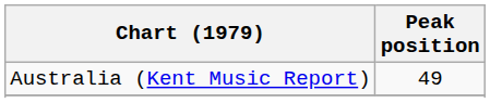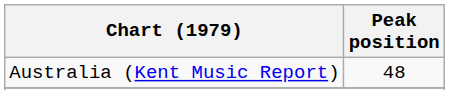Australia (Kent Music Report) | Peak position: 49 -> 48
